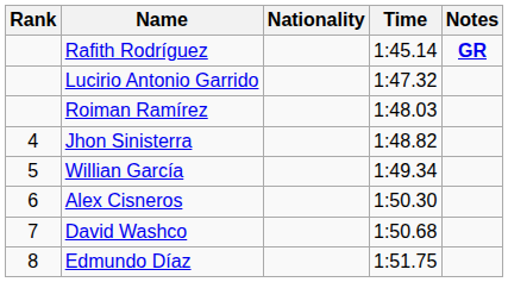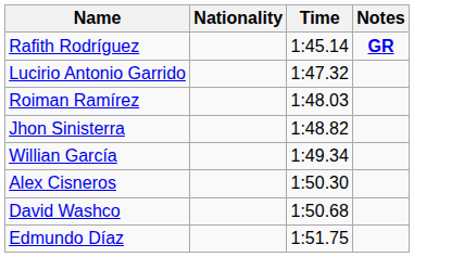- column: Rank | 4 | 5 | 6 | 7 | 8
